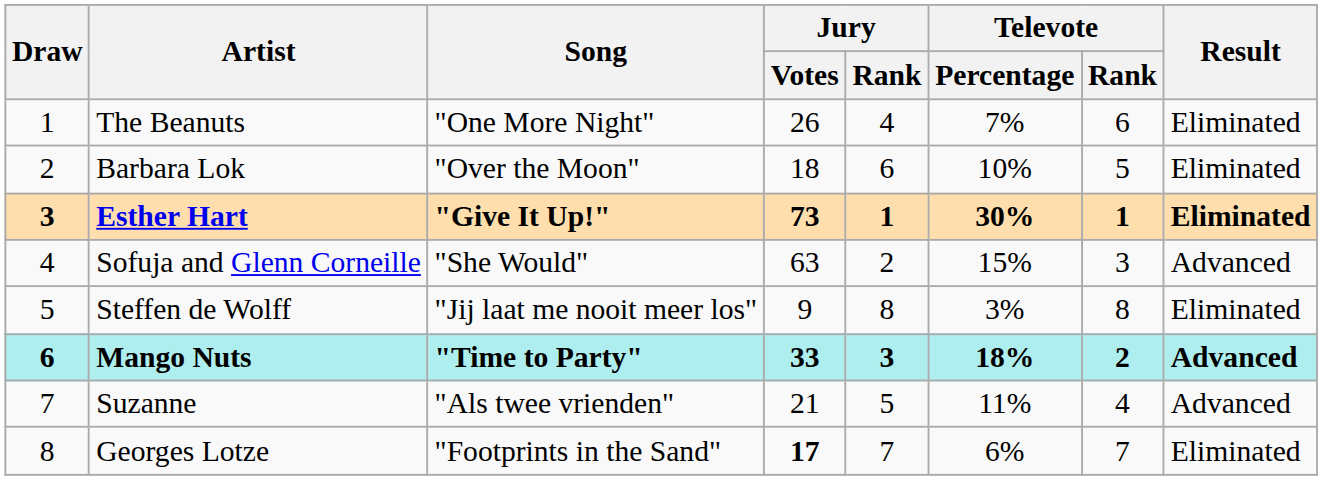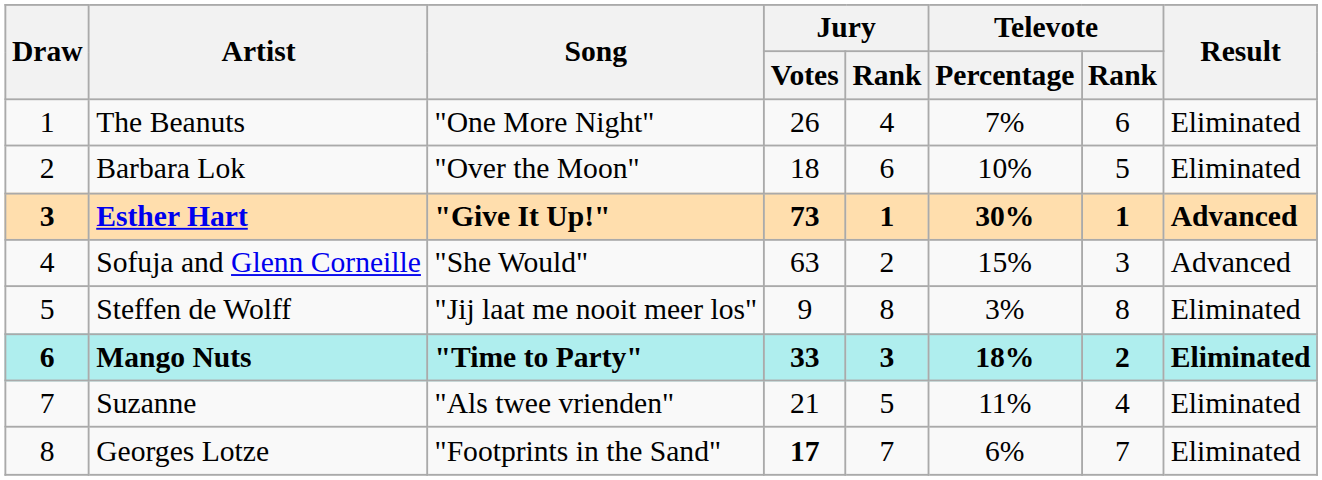Esther Hart | Result: Eliminated -> Advanced
Mango Nuts | Result: Advanced -> Eliminated
Suzanne | Result: Advanced -> Eliminated
